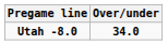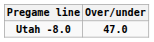Utah -8.0 | Over/under: 34.0 -> 47.0
